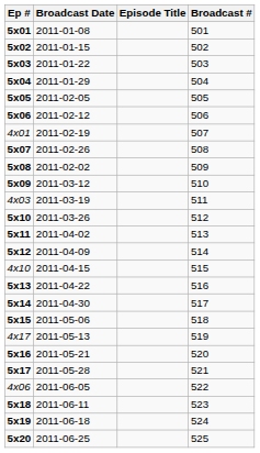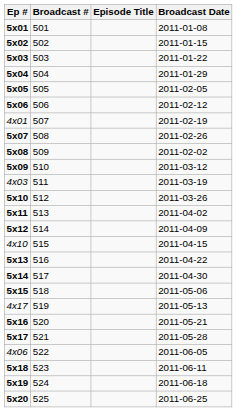columns swapped: Broadcast # <-> Broadcast Date
